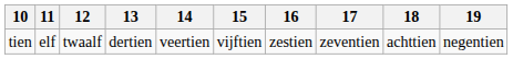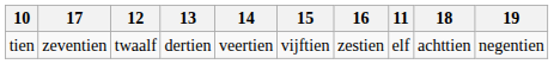columns swapped: 11 <-> 17
